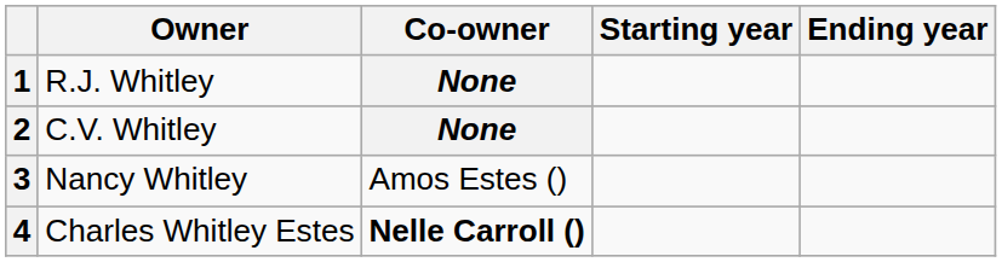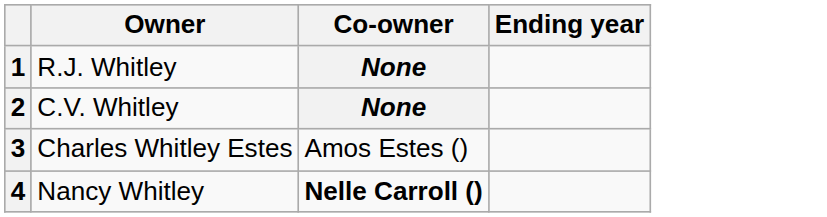- column: Starting year
3 | Owner: Nancy Whitley -> Charles Whitley Estes
4 | Owner: Charles Whitley Estes -> Nancy Whitley
